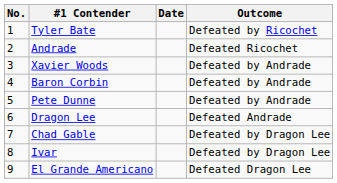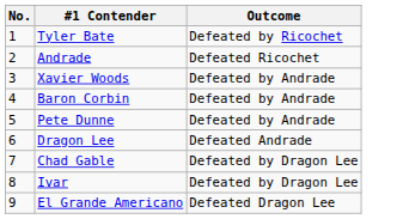- column: Date
